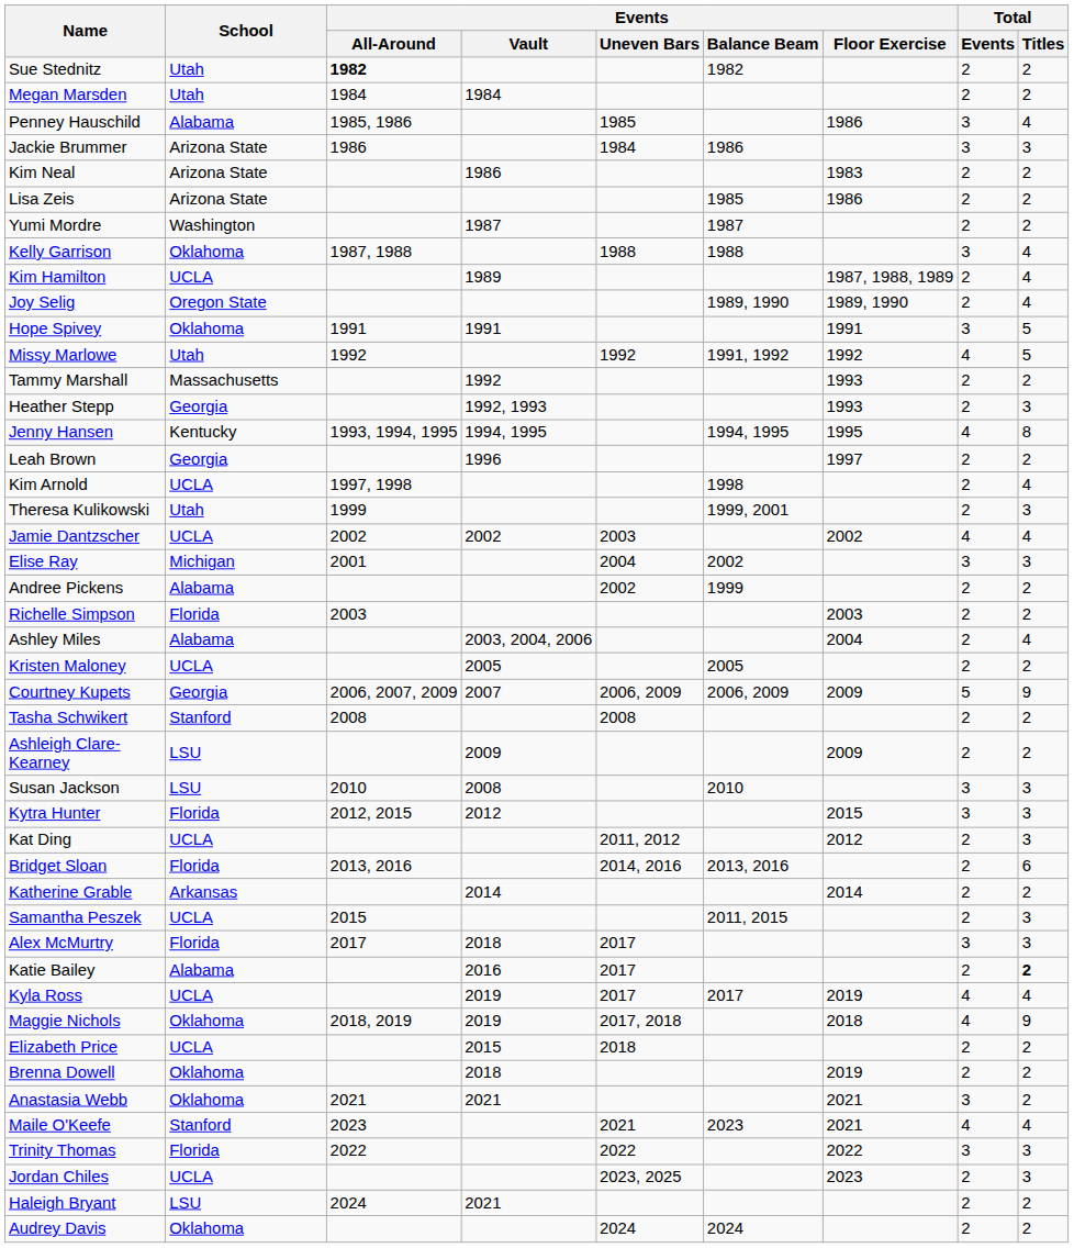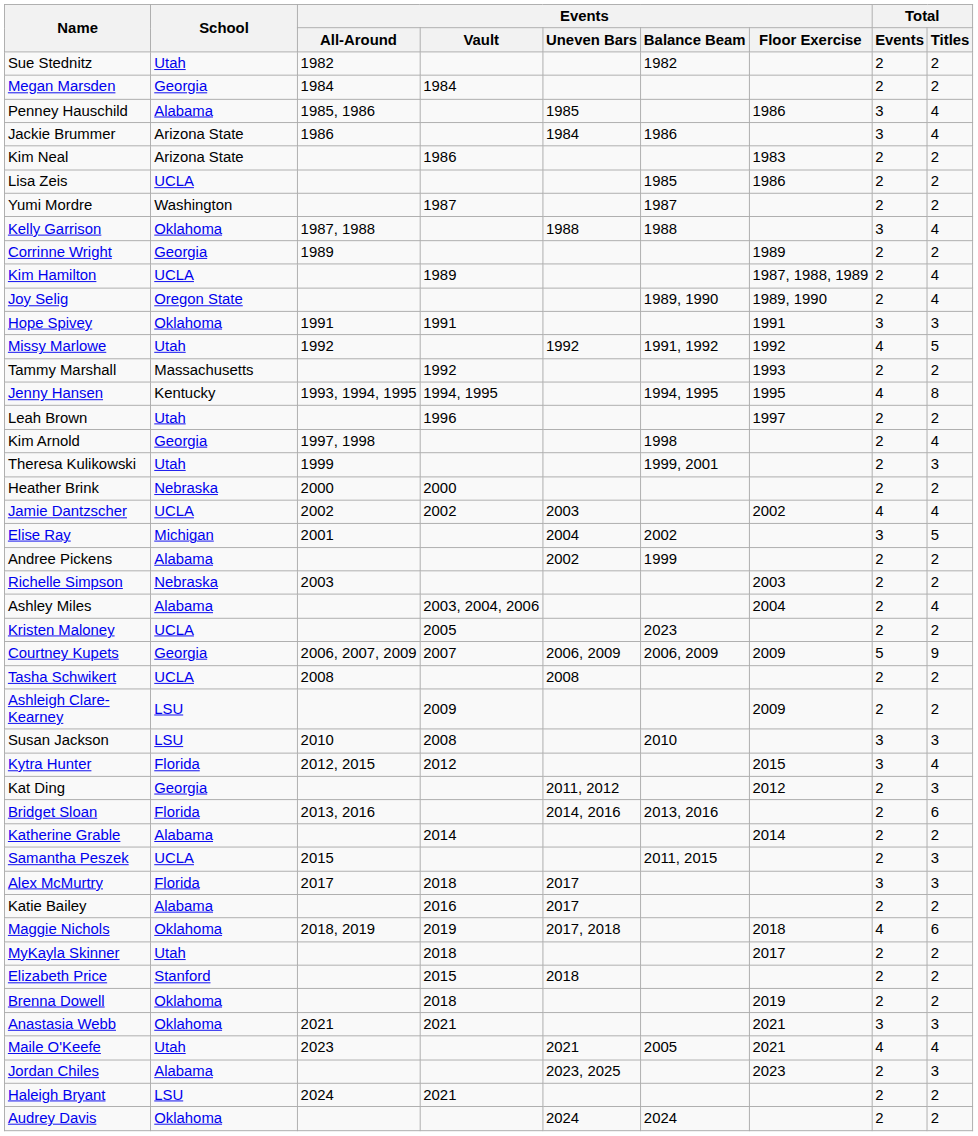Sue Stednitz | Events / All-Around: bold -> normal
Megan Marsden | School: Utah -> Georgia
Jackie Brummer | Total / Titles: 3 -> 4
Lisa Zeis | School: Arizona State -> UCLA
+ row: Corrinne Wright | Georgia | 1989 | 1989 | 2 | 2
Hope Spivey | Total / Titles: 5 -> 3
- row: Heather Stepp | Georgia | 1992, 1993 | 1993 | 2 | 3
Leah Brown | School: Georgia -> Utah
Kim Arnold | School: UCLA -> Georgia
+ row: Heather Brink | Nebraska | 2000 | 2000 | 2 | 2
Elise Ray | Total / Titles: 3 -> 5
Richelle Simpson | School: Florida -> Nebraska
Kristen Maloney | Events / Balance Beam: 2005 -> 2023
Tasha Schwikert | School: Stanford -> UCLA
Kytra Hunter | Total / Titles: 3 -> 4
Kat Ding | School: UCLA -> Georgia
Katherine Grable | School: Arkansas -> Alabama
Katie Bailey | Total / Titles: bold -> normal
- row: Kyla Ross | UCLA | 2019 | 2017 | 2017 | 2019 | 4 | 4
Maggie Nichols | Total / Titles: 9 -> 6
+ row: MyKayla Skinner | Utah | 2018 | 2017 | 2 | 2
Elizabeth Price | School: UCLA -> Stanford
Anastasia Webb | Total / Titles: 2 -> 3
Maile O'Keefe | School: Stanford -> Utah
Maile O'Keefe | Events / Balance Beam: 2023 -> 2005
- row: Trinity Thomas | Florida | 2022 | 2022 | 2022 | 3 | 3
Jordan Chiles | School: UCLA -> Alabama
